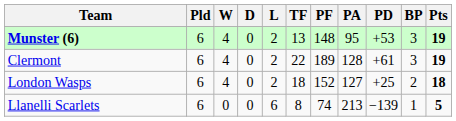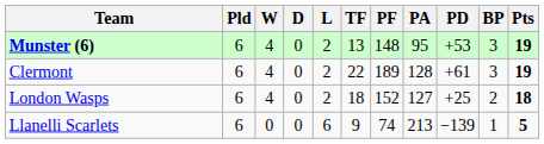Llanelli Scarlets | TF: 8 -> 9
